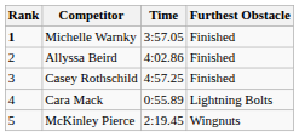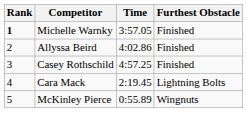Cara Mack | Time: 0:55.89 -> 2:19.45
McKinley Pierce | Time: 2:19.45 -> 0:55.89
